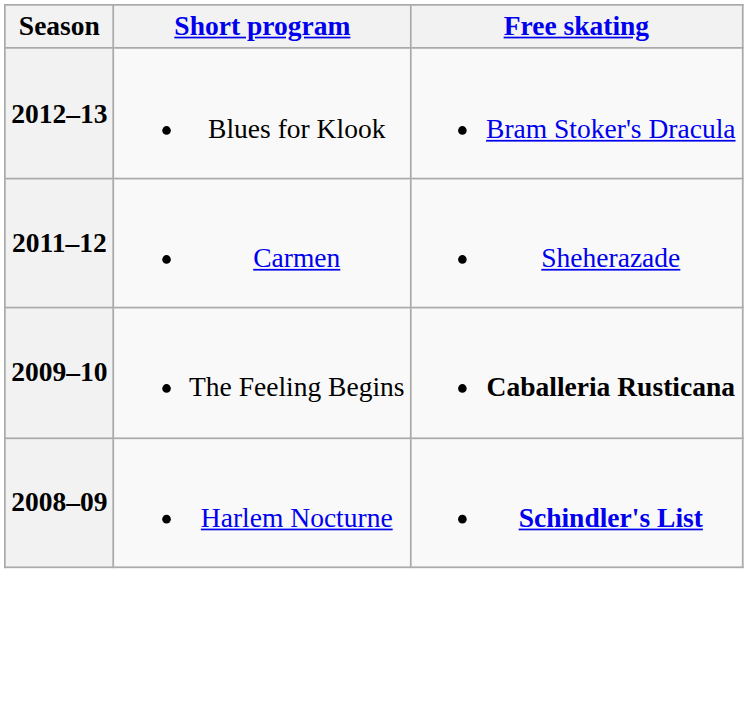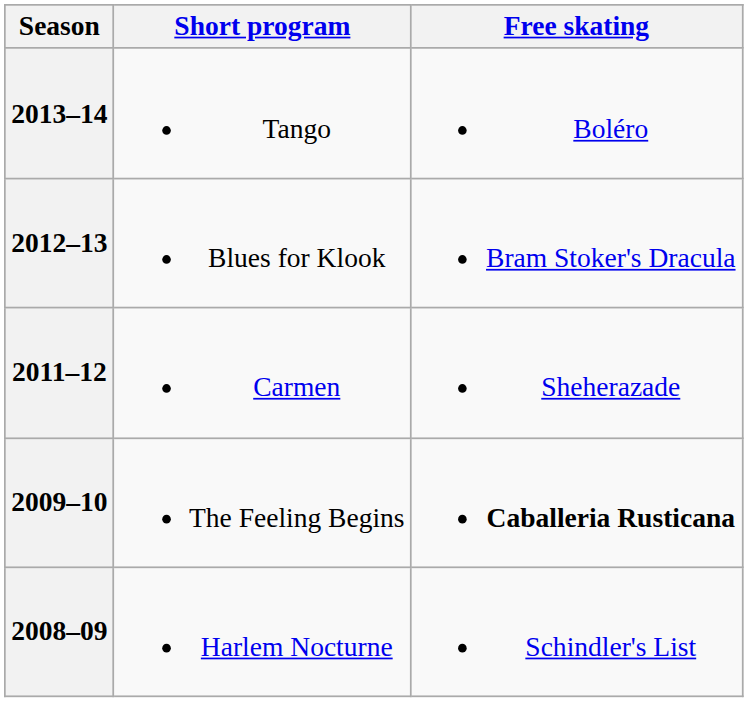+ row: 2013–14 | Tango | Boléro
2008–09 | Free skating: bold -> normal
